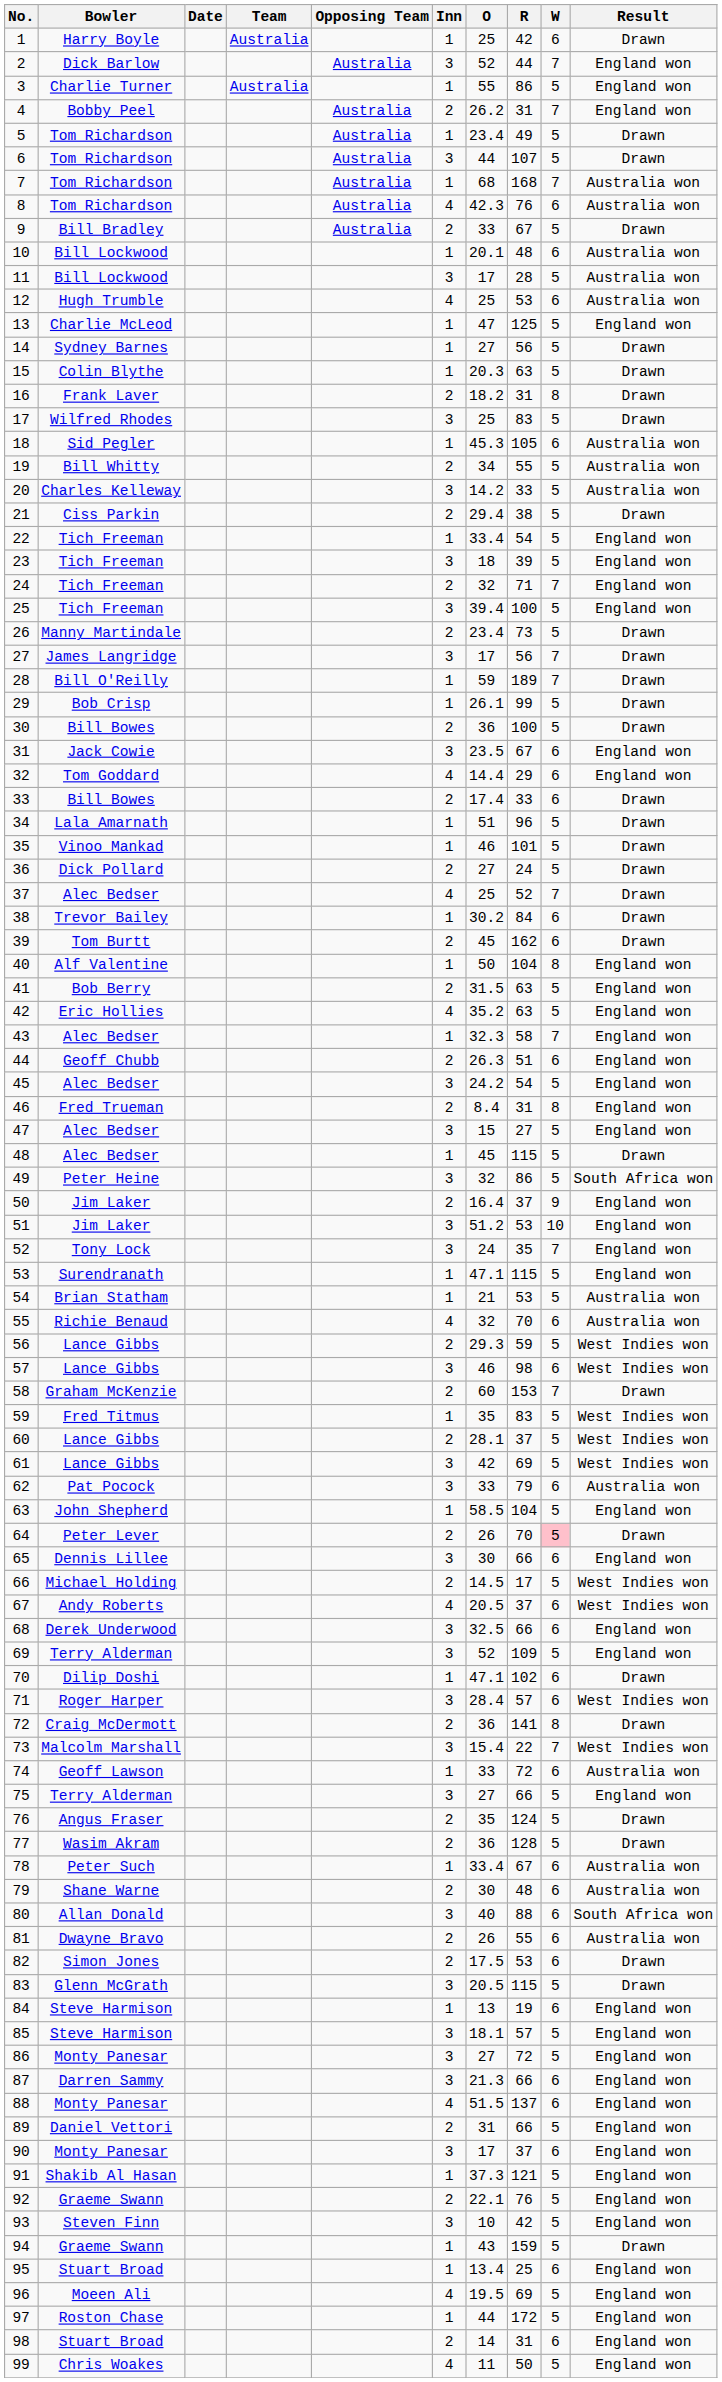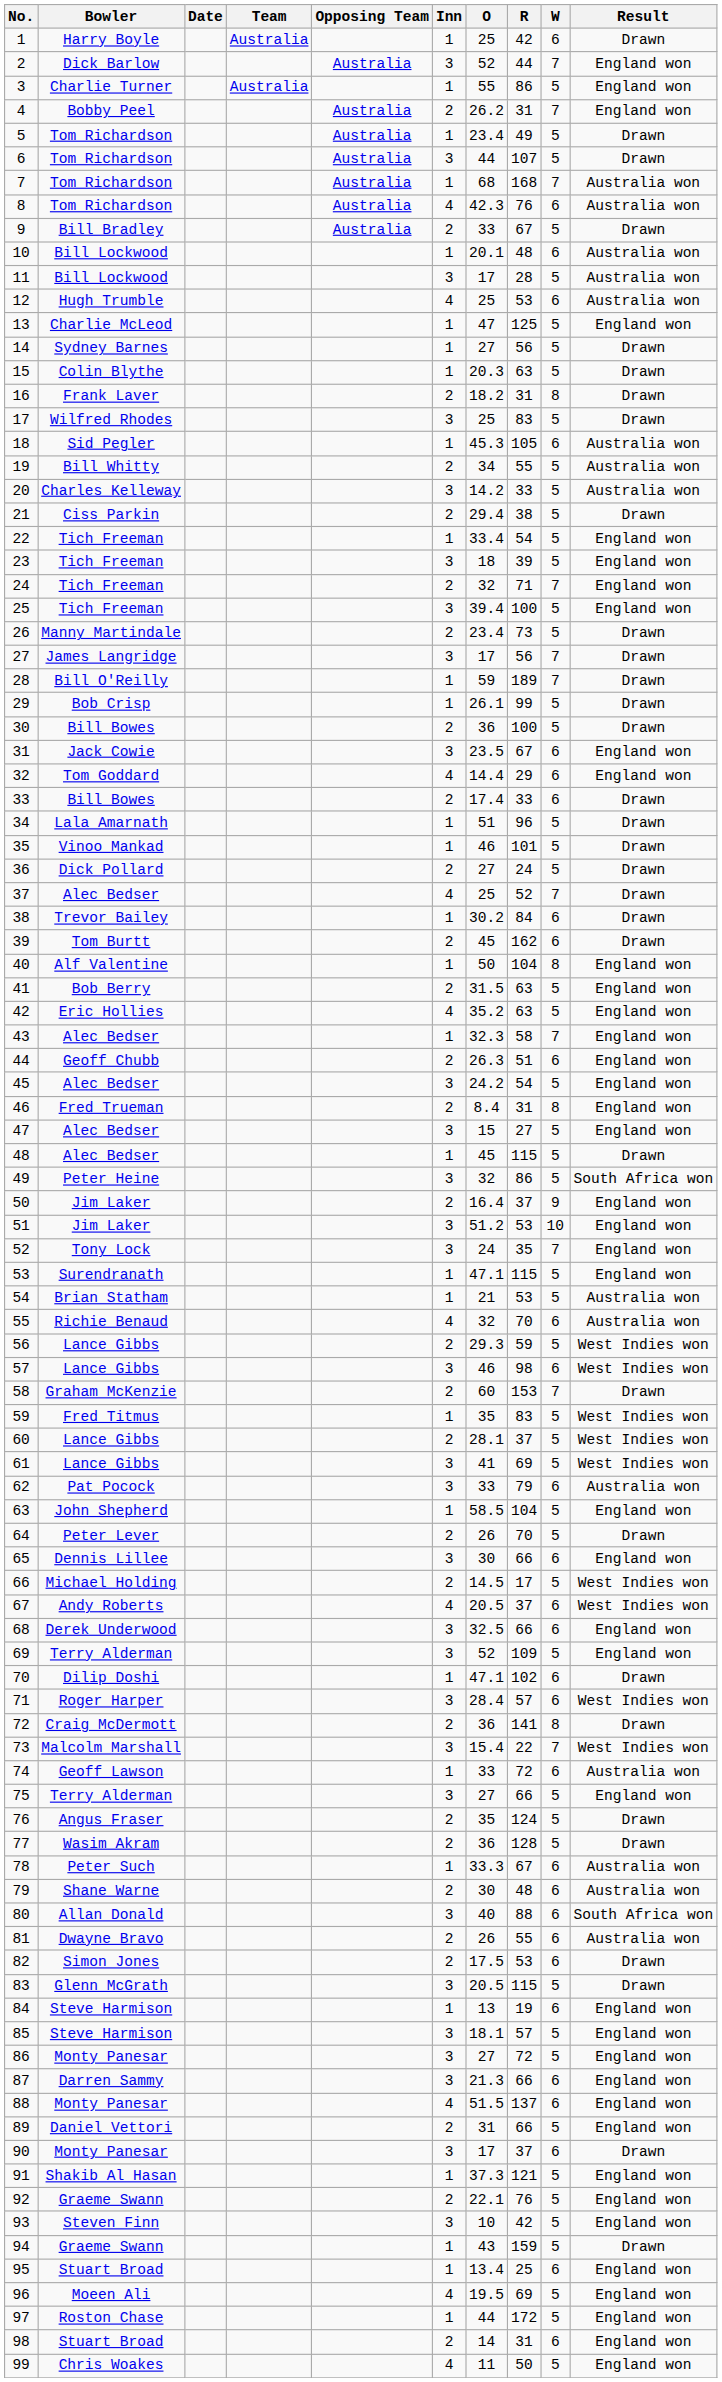61 | O: 42 -> 41
64 | W: pink background -> no background
78 | O: 33.4 -> 33.3
90 | Result: England won -> Drawn
